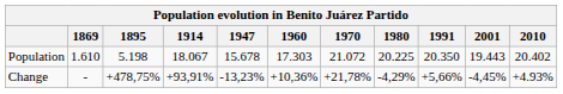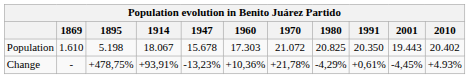Population | 1980: 20.225 -> 20.825
Change | 1991: +5,66% -> +0,61%
